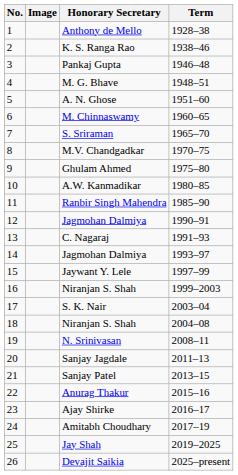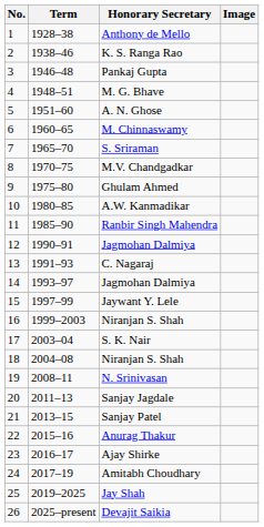columns swapped: Image <-> Term
